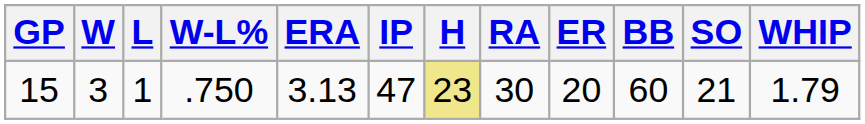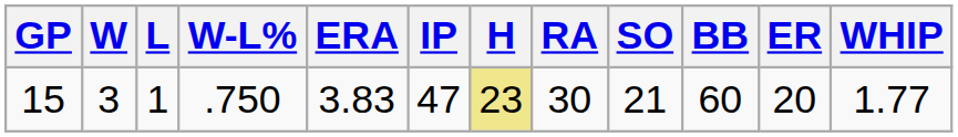columns swapped: ER <-> SO
15 | ERA: 3.13 -> 3.83
15 | WHIP: 1.79 -> 1.77
